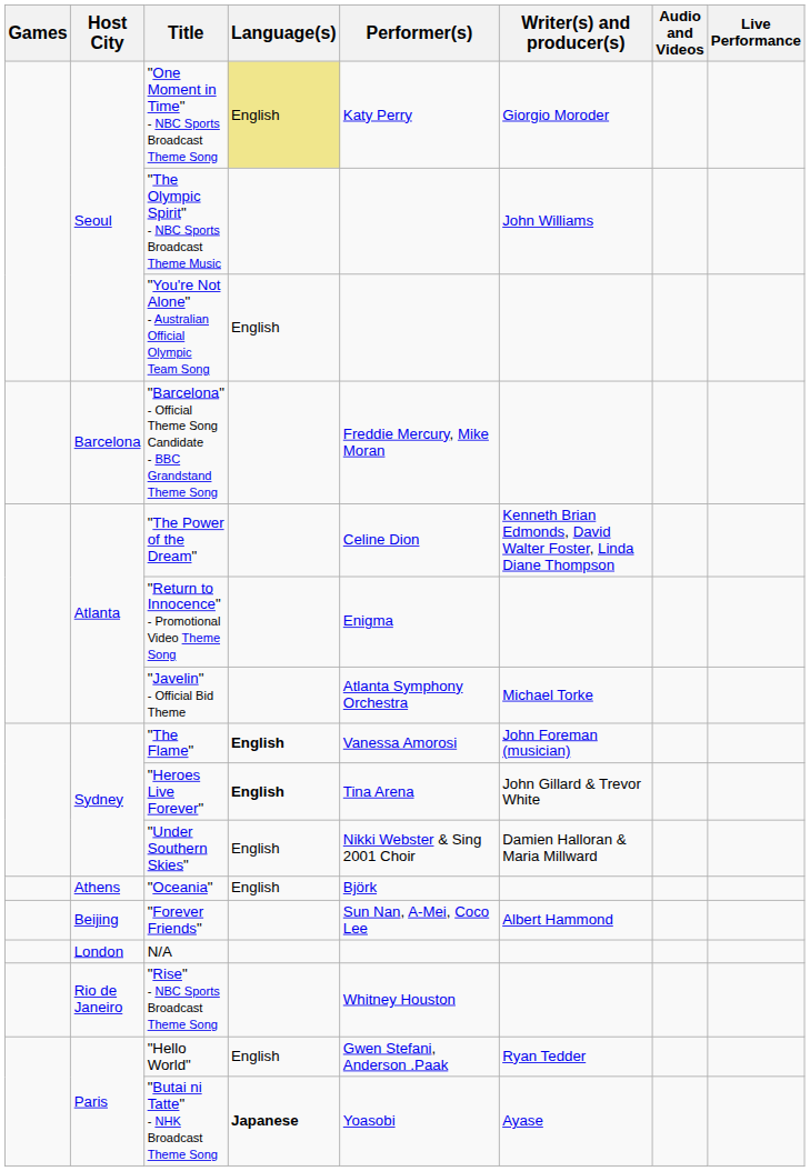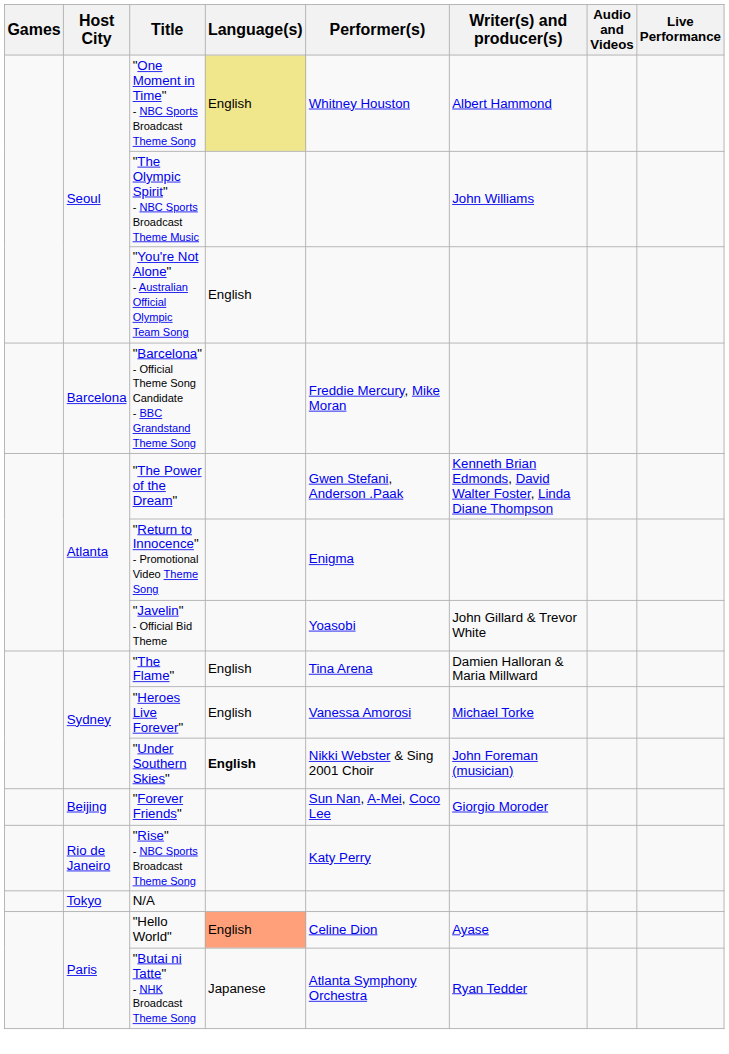"One Moment in Time" - NBC Sports Broadcast Theme Song | Performer(s): Katy Perry -> Whitney Houston
"One Moment in Time" - NBC Sports Broadcast Theme Song | Writer(s) and producer(s): Giorgio Moroder -> Albert Hammond
"The Power of the Dream" | Performer(s): Celine Dion -> Gwen Stefani, Anderson .Paak
"Javelin" - Official Bid Theme | Performer(s): Atlanta Symphony Orchestra -> Yoasobi
"Javelin" - Official Bid Theme | Writer(s) and producer(s): Michael Torke -> John Gillard & Trevor White
"The Flame" | Language(s): bold -> normal
"The Flame" | Performer(s): Vanessa Amorosi -> Tina Arena
"The Flame" | Writer(s) and producer(s): John Foreman (musician) -> Damien Halloran & Maria Millward
"Heroes Live Forever" | Language(s): bold -> normal
"Heroes Live Forever" | Performer(s): Tina Arena -> Vanessa Amorosi
"Heroes Live Forever" | Writer(s) and producer(s): John Gillard & Trevor White -> Michael Torke
"Under Southern Skies" | Language(s): normal -> bold
"Under Southern Skies" | Writer(s) and producer(s): Damien Halloran & Maria Millward -> John Foreman (musician)
- row: Athens | "Oceania" | English | Björk
"Forever Friends" | Writer(s) and producer(s): Albert Hammond -> Giorgio Moroder
- row: London | N/A
"Rise" - NBC Sports Broadcast Theme Song | Performer(s): Whitney Houston -> Katy Perry
+ row: Tokyo | N/A
"Hello World" | Language(s): no background -> lightsalmon background
"Hello World" | Performer(s): Gwen Stefani, Anderson .Paak -> Celine Dion
"Hello World" | Writer(s) and producer(s): Ryan Tedder -> Ayase
"Butai ni Tatte" - NHK Broadcast Theme Song | Language(s): bold -> normal
"Butai ni Tatte" - NHK Broadcast Theme Song | Performer(s): Yoasobi -> Atlanta Symphony Orchestra
"Butai ni Tatte" - NHK Broadcast Theme Song | Writer(s) and producer(s): Ayase -> Ryan Tedder
